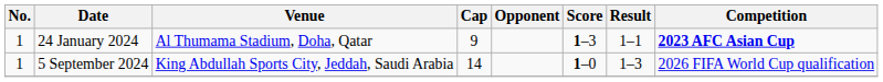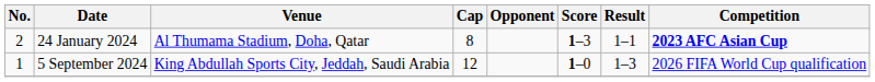24 January 2024 | No.: 1 -> 2
24 January 2024 | Cap: 9 -> 8
5 September 2024 | Cap: 14 -> 12
